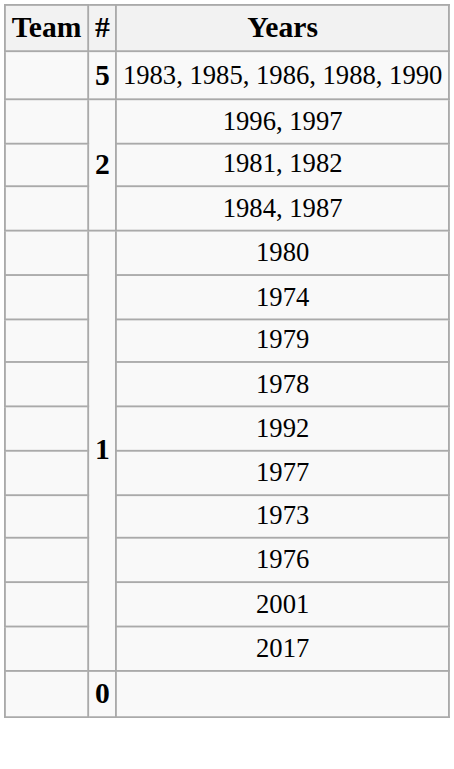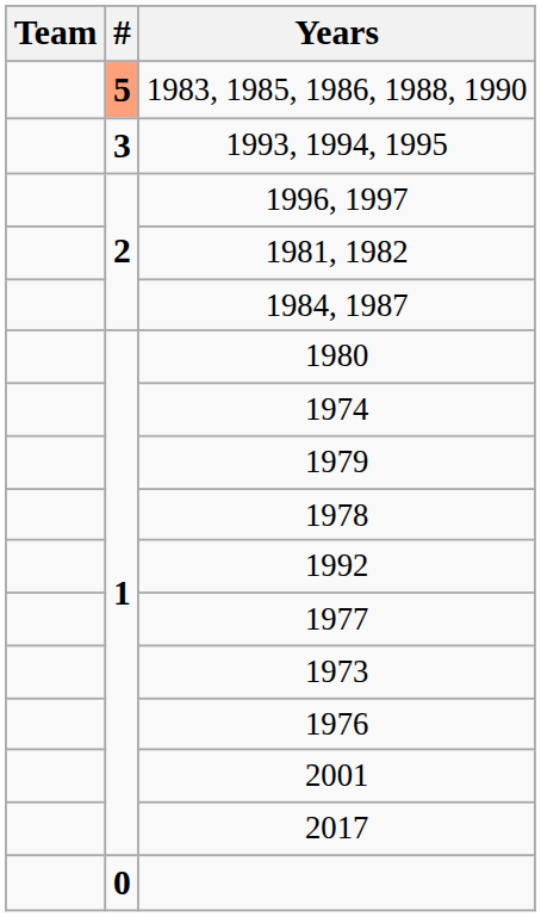1983, 1985, 1986, 1988, 1990 | #: no background -> lightsalmon background
+ row: 3 | 1993, 1994, 1995
